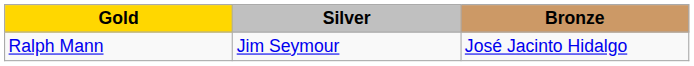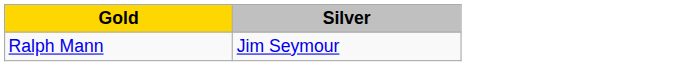- column: Bronze | José Jacinto Hidalgo
